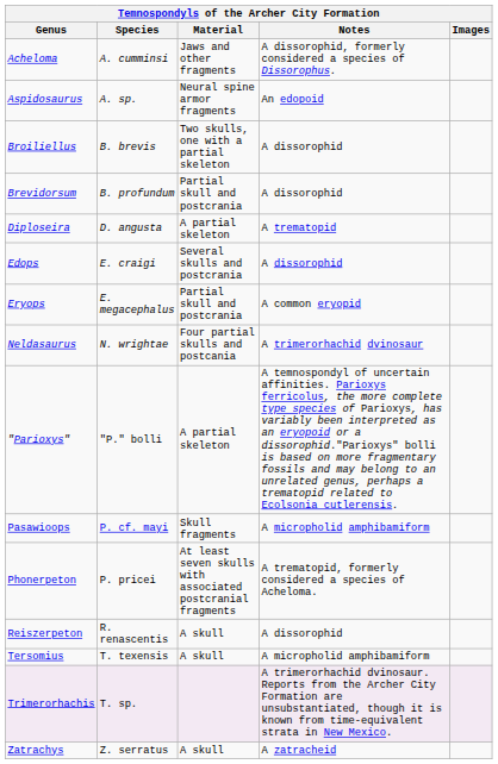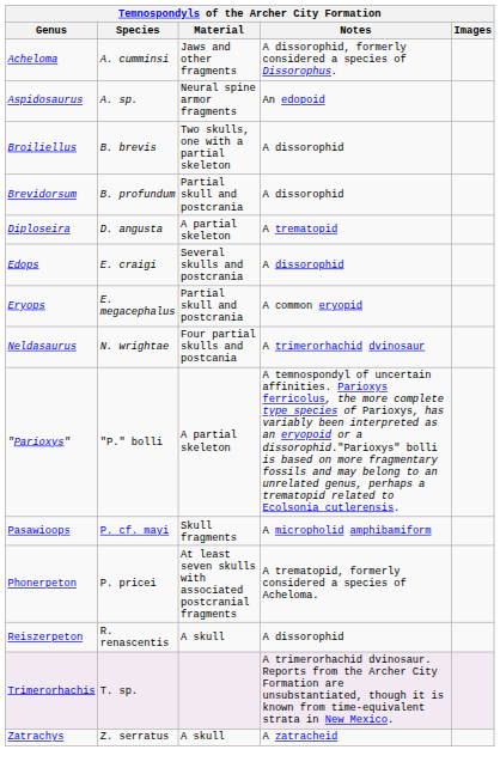- row: Tersomius | T. texensis | A skull | A micropholid amphibamiform
